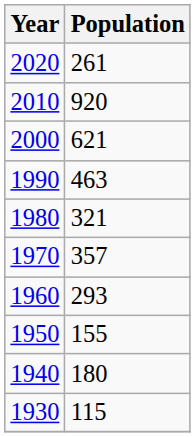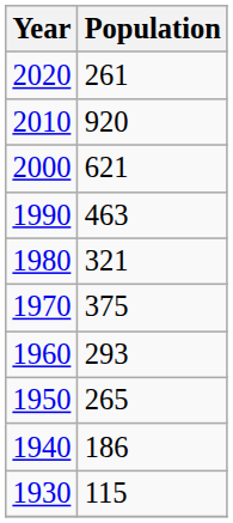1970 | Population: 357 -> 375
1950 | Population: 155 -> 265
1940 | Population: 180 -> 186
